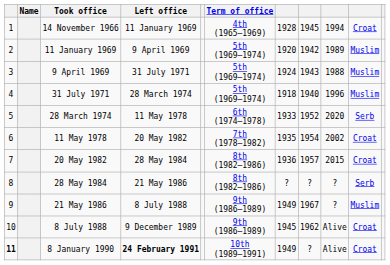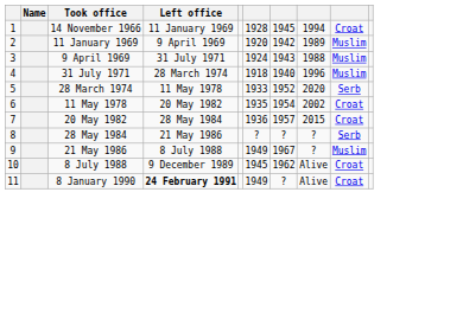- column: Term of office | 4th (1965–1969) | 5th (1969–1974) | 5th (1969–1974) | 5th (1969–1974) | 6th (1974–1978) | 7th (1978–1982) | 8th (1982–1986) | 8th (1982–1986) | 9th (1986–1989) | 9th (1986–1989) | 10th (1989–1991)
8 January 1990 | column 1: bold -> normal
